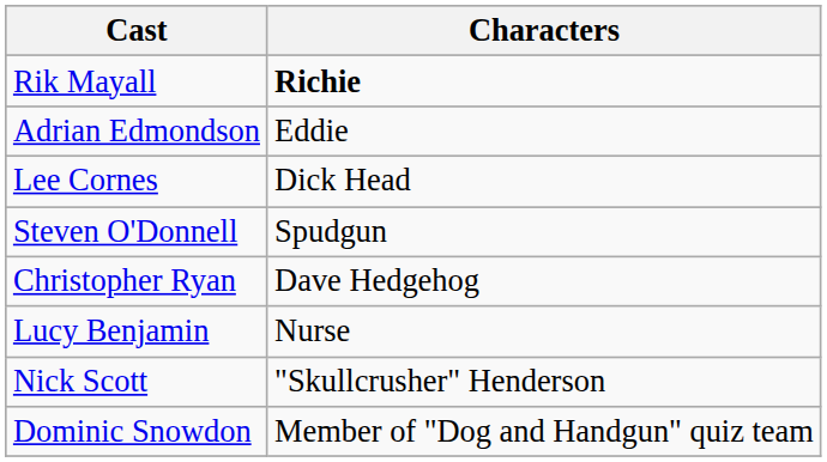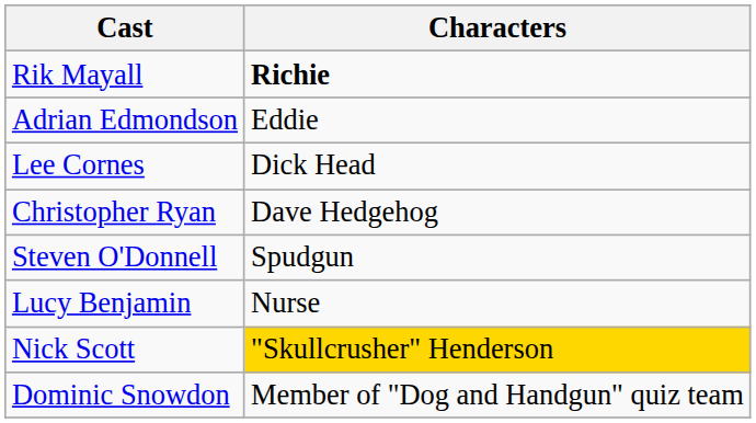rows swapped: Steven O'Donnell <-> Christopher Ryan
Nick Scott | Characters: no background -> gold background
